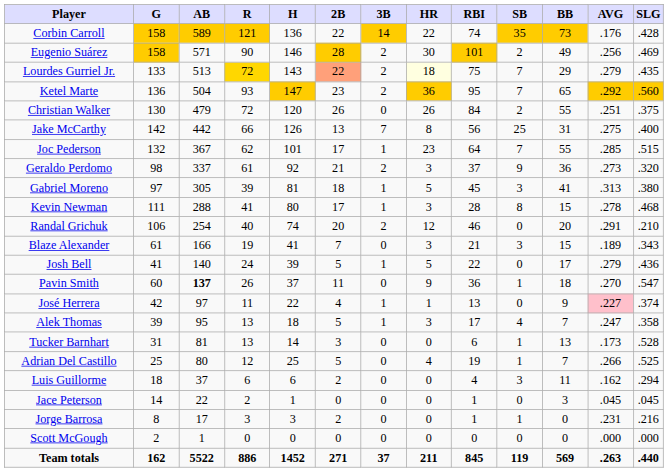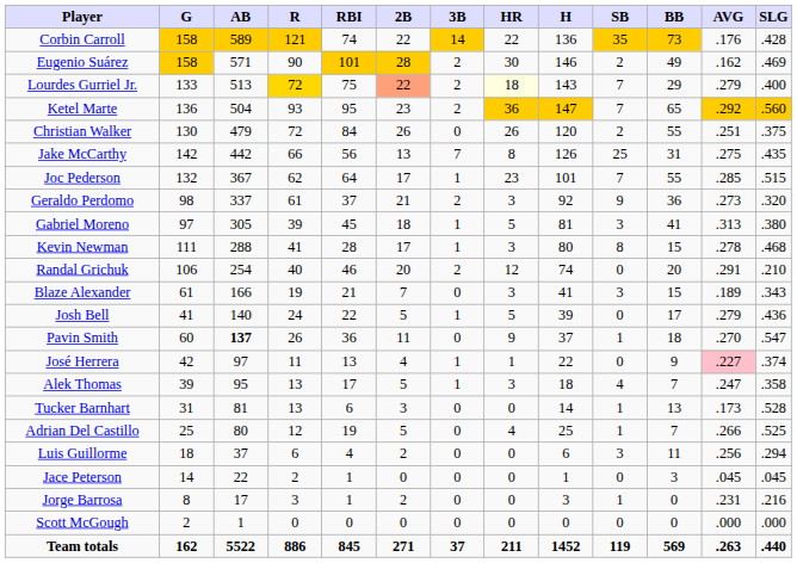columns swapped: H <-> RBI
Eugenio Suárez | AVG: .256 -> .162
Lourdes Gurriel Jr. | SLG: .435 -> .400
Jake McCarthy | SLG: .400 -> .435
Luis Guillorme | AVG: .162 -> .256
